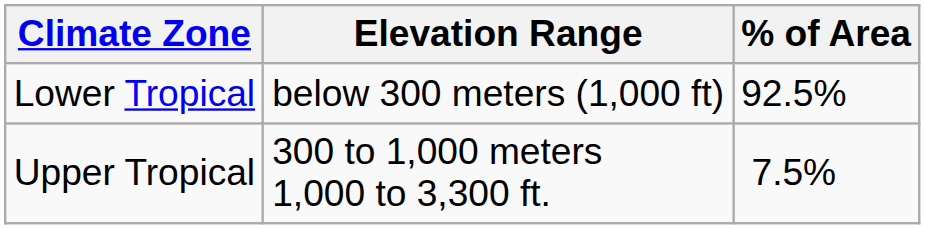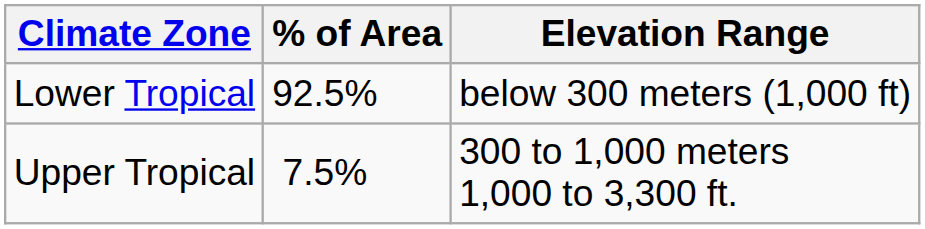columns swapped: Elevation Range <-> % of Area
